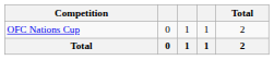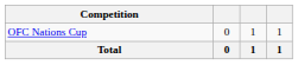- column: Total | 2 | 2
